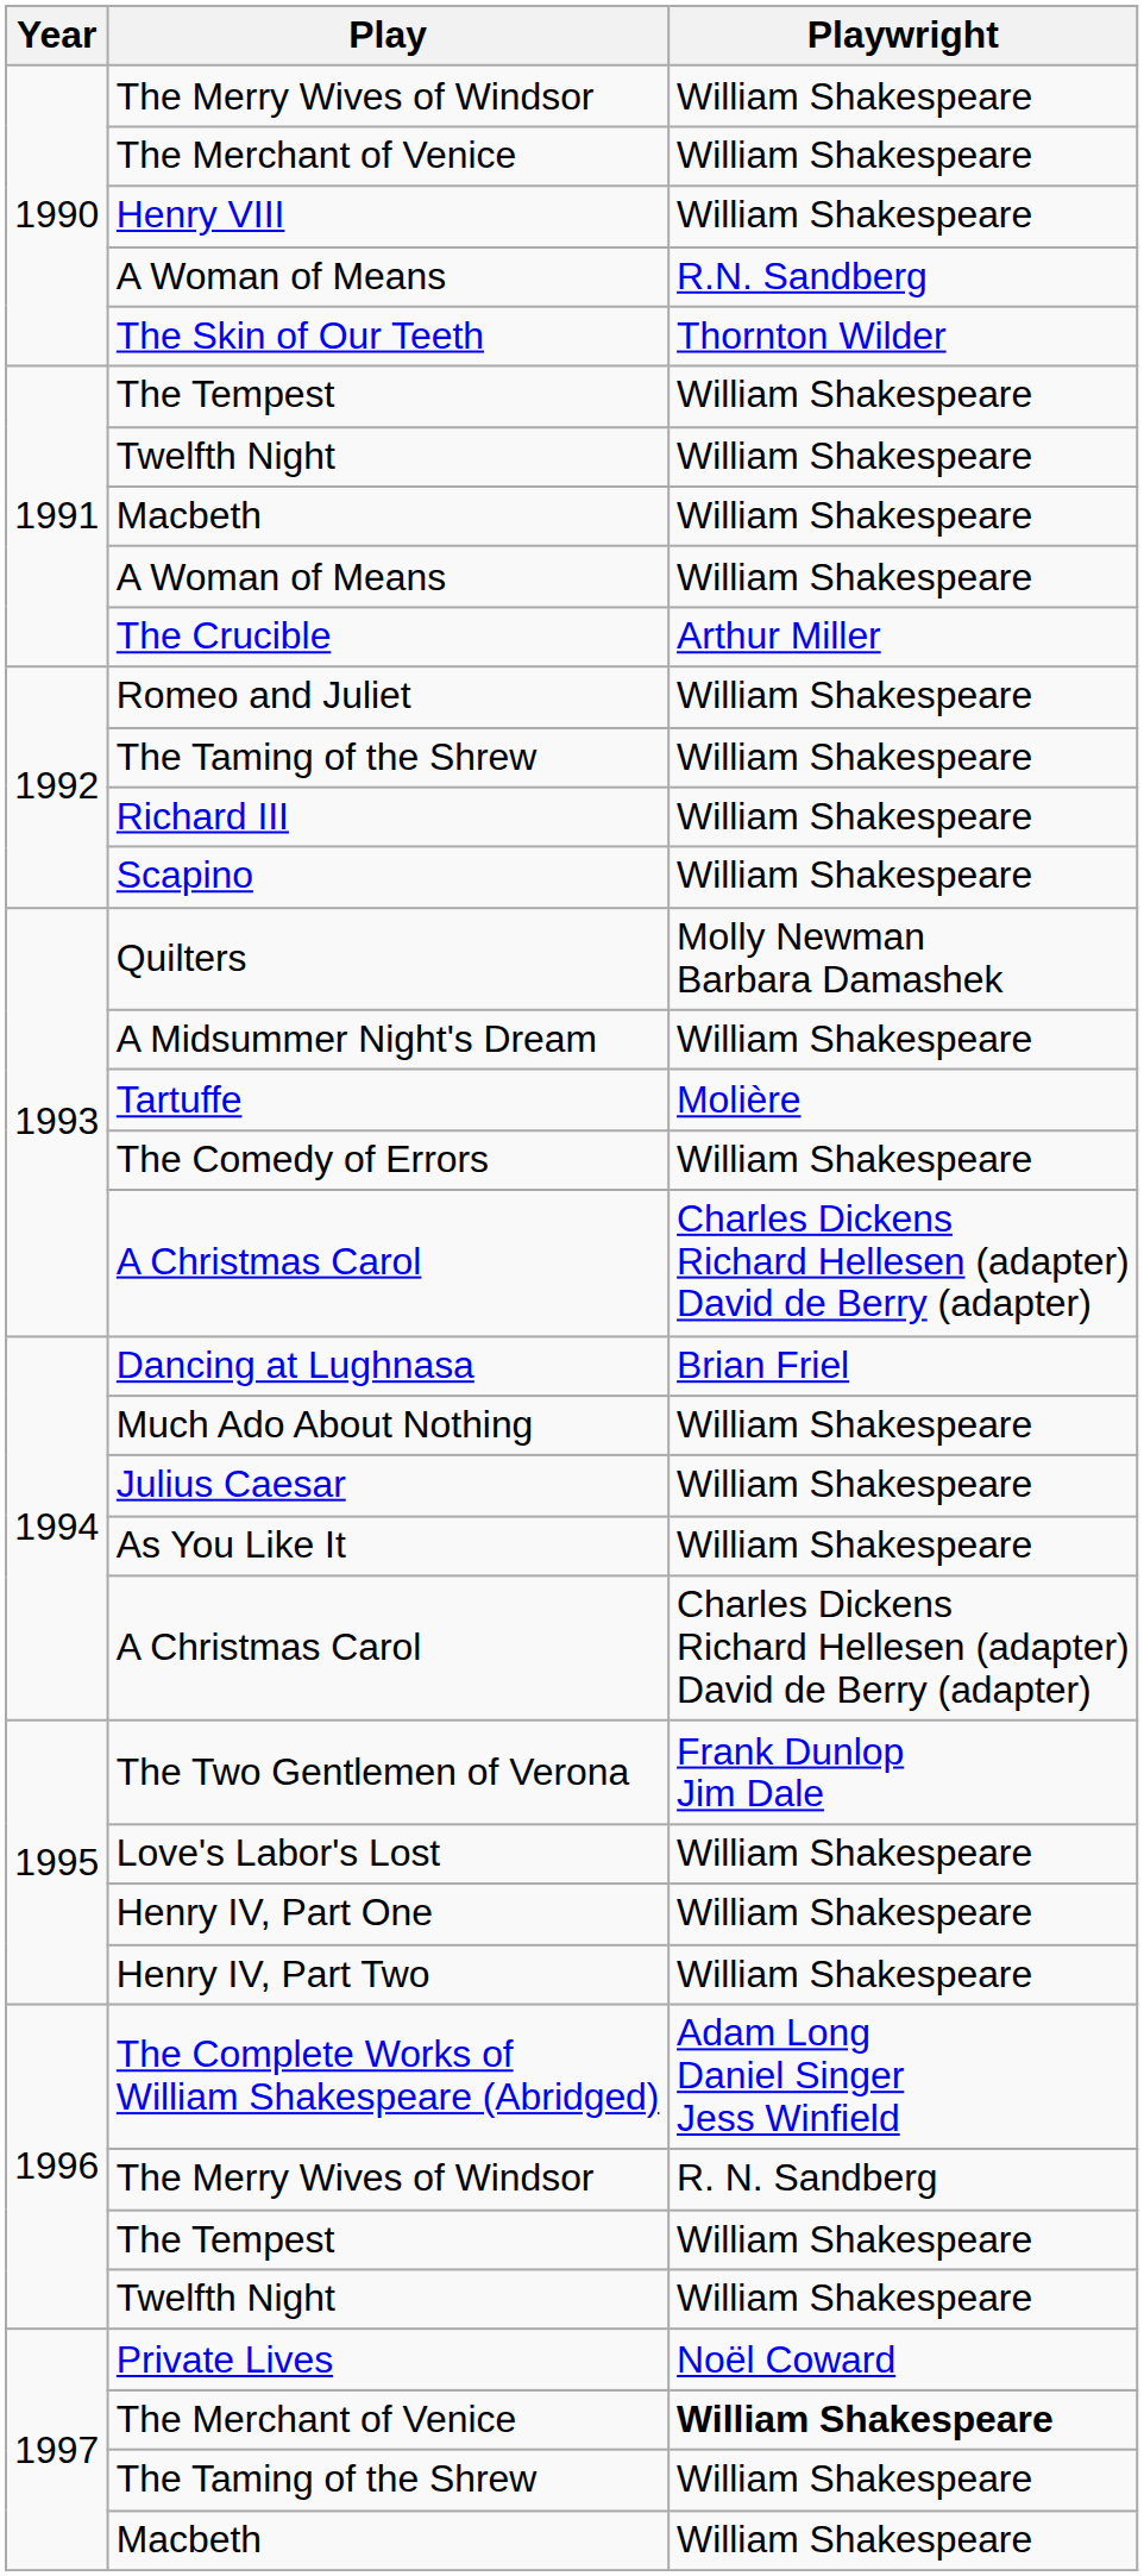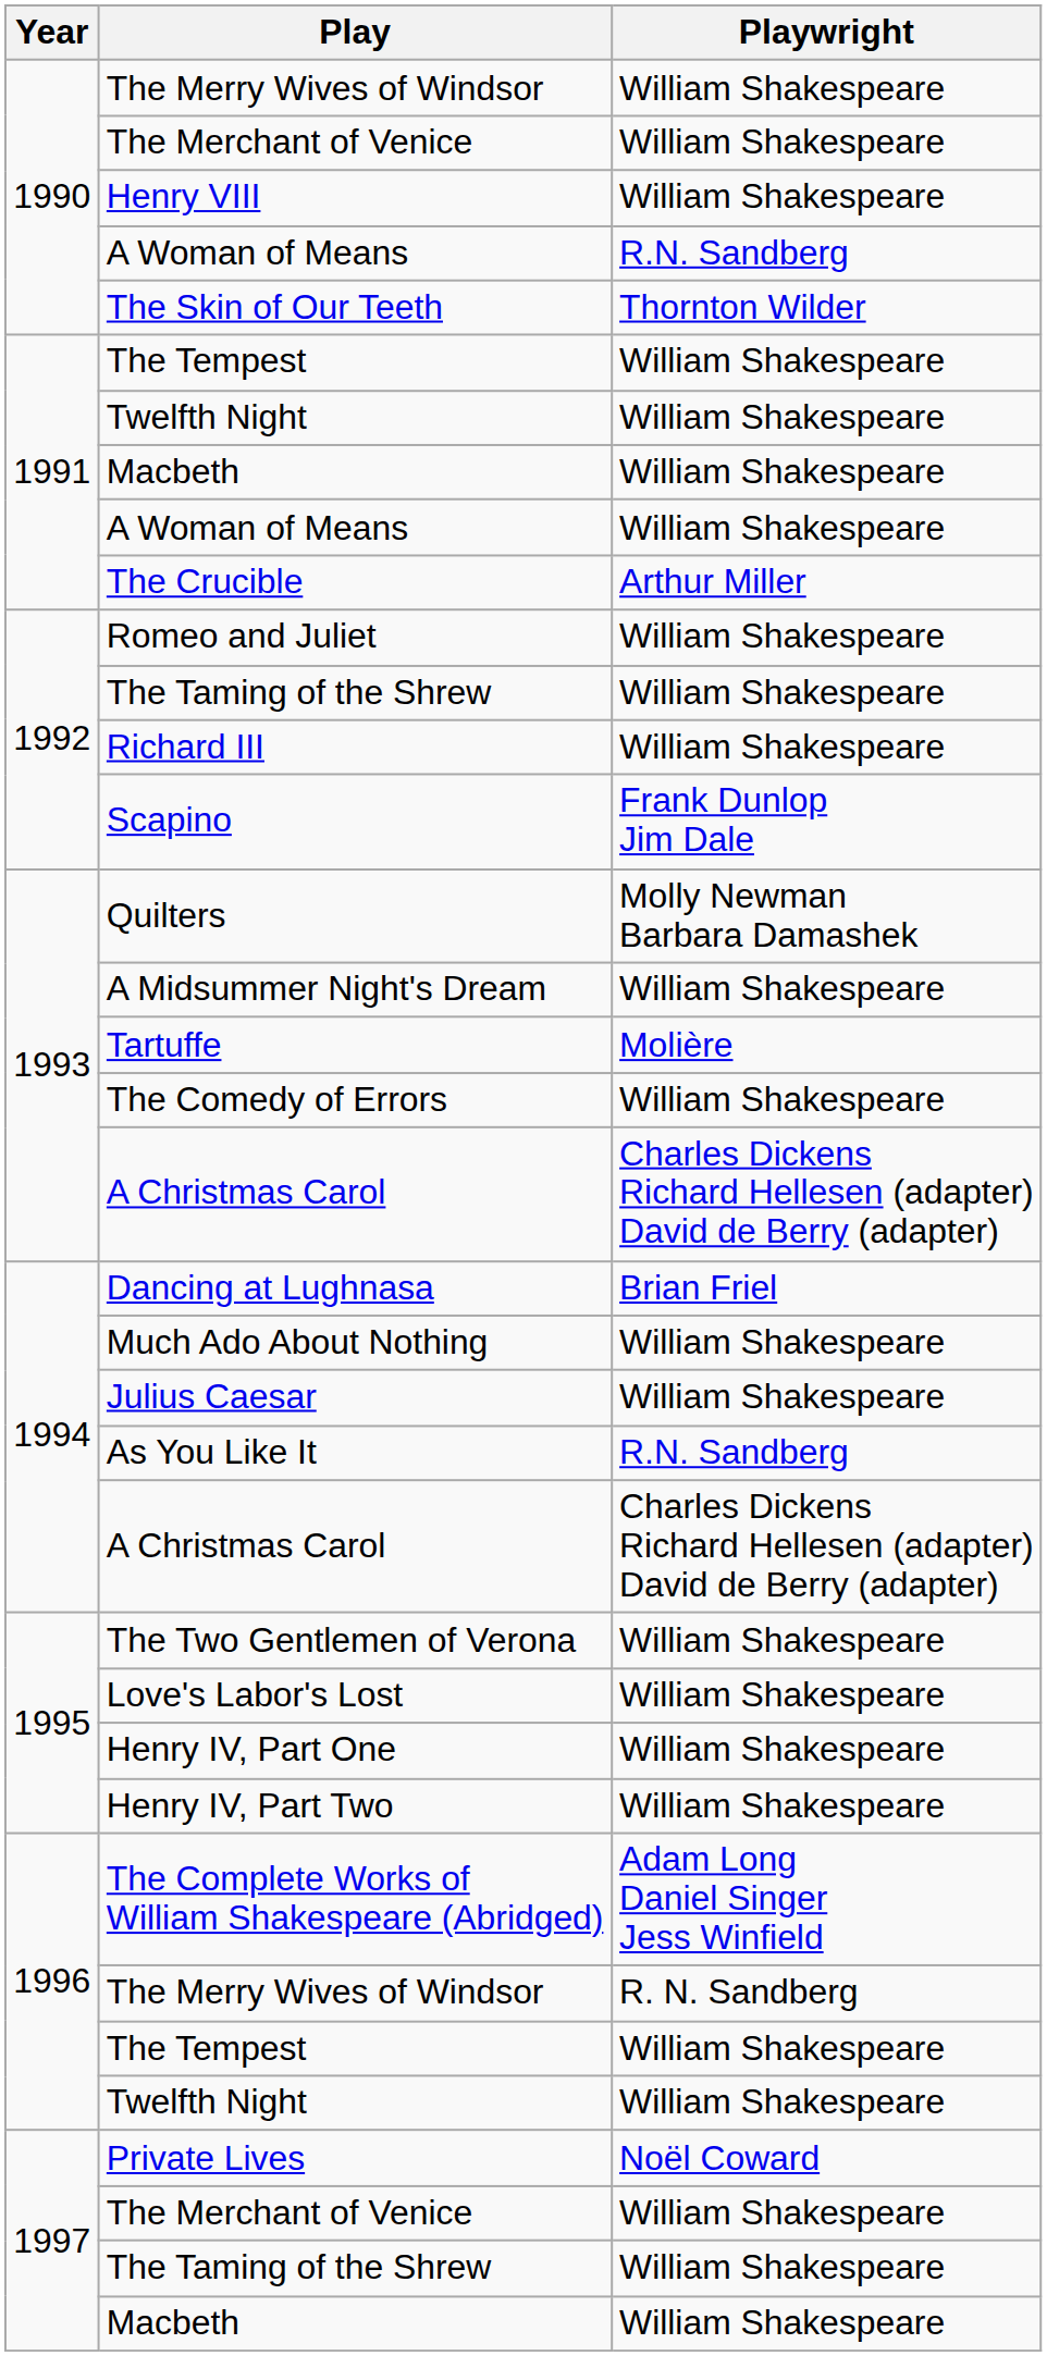Scapino | Playwright: William Shakespeare -> Frank Dunlop Jim Dale
As You Like It | Playwright: William Shakespeare -> R.N. Sandberg
The Two Gentlemen of Verona | Playwright: Frank Dunlop Jim Dale -> William Shakespeare
1997 / The Merchant of Venice | Playwright: bold -> normal
